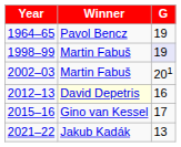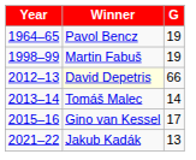1998–99 | G: lavender background -> no background
- row: 2002–03 | Martin Fabuš | 201
2012–13 | G: 16 -> 66
+ row: 2013–14 | Tomáš Malec | 14
